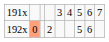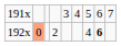192x | column 7: 5 -> 4
192x | column 8: normal -> bold
